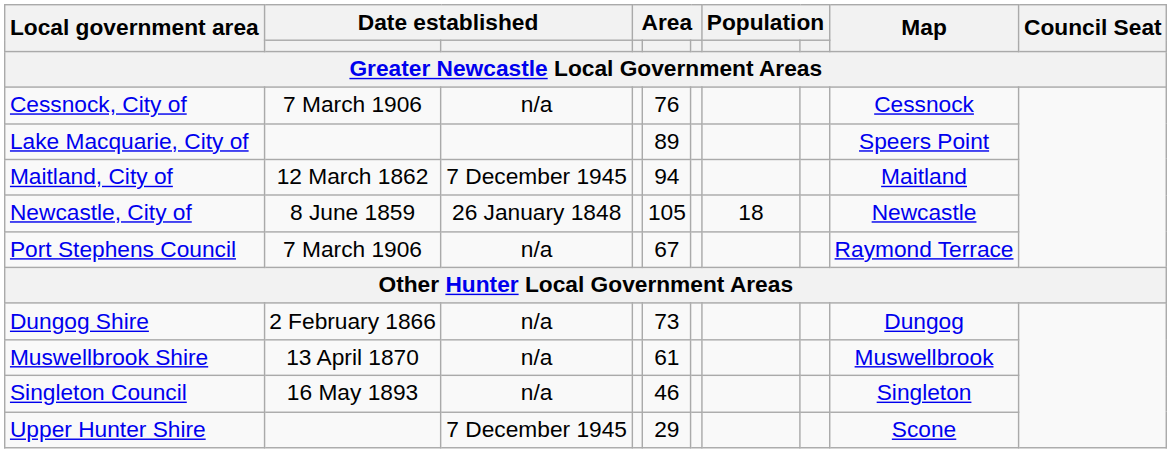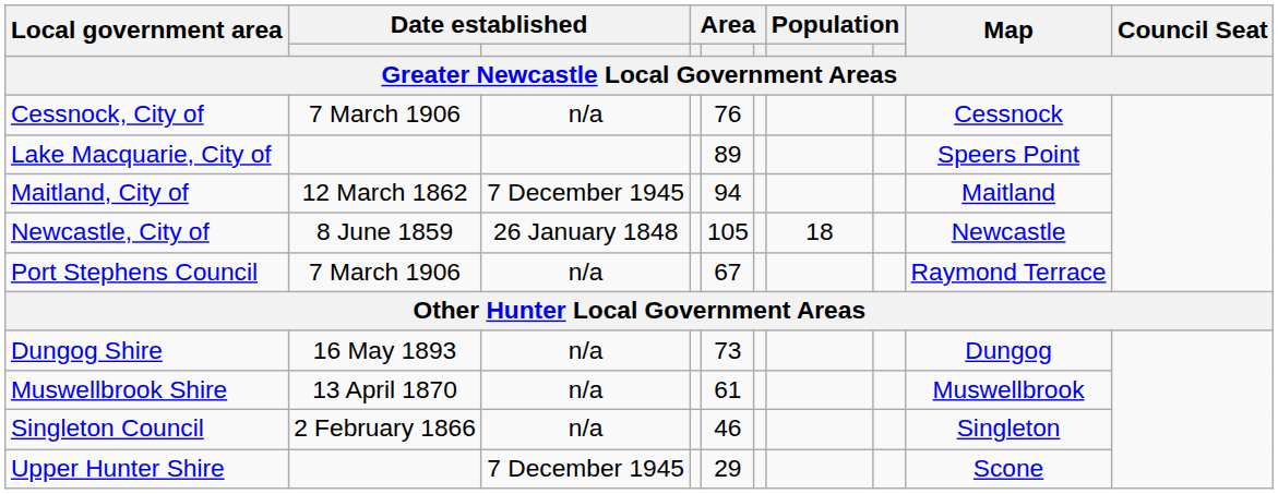Dungog Shire | column 2: 2 February 1866 -> 16 May 1893
Singleton Council | column 2: 16 May 1893 -> 2 February 1866
